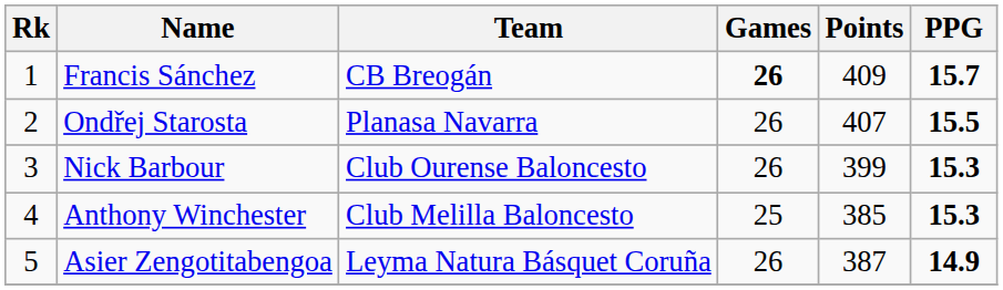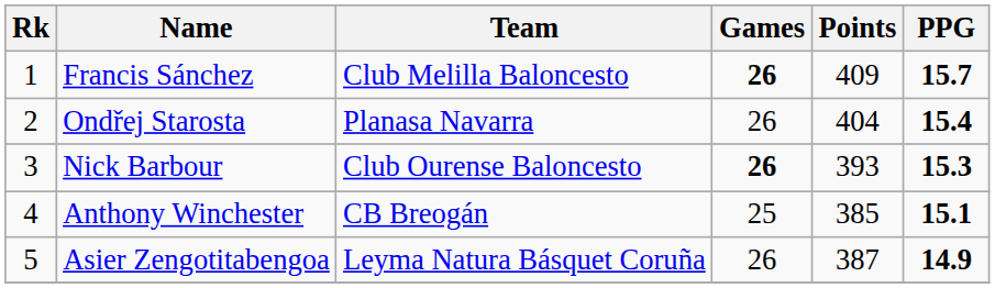Francis Sánchez | Team: CB Breogán -> Club Melilla Baloncesto
Ondřej Starosta | Points: 407 -> 404
Ondřej Starosta | PPG: 15.5 -> 15.4
Nick Barbour | Games: normal -> bold
Nick Barbour | Points: 399 -> 393
Anthony Winchester | Team: Club Melilla Baloncesto -> CB Breogán
Anthony Winchester | PPG: 15.3 -> 15.1
